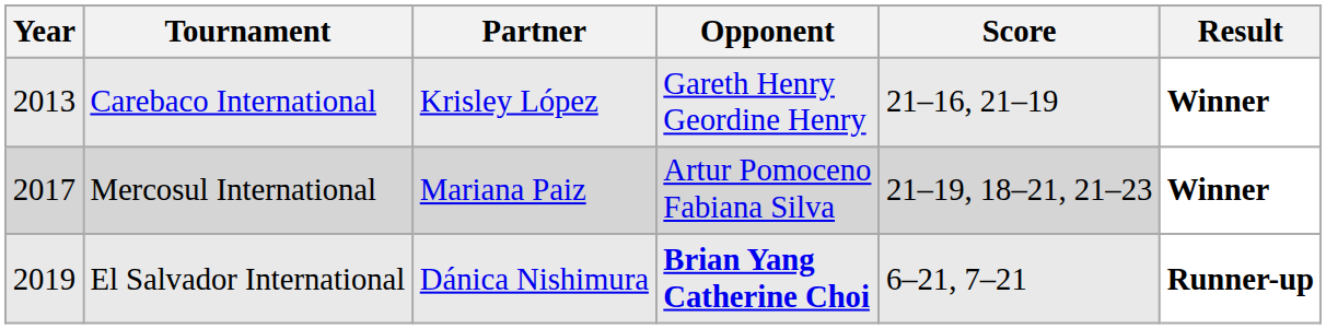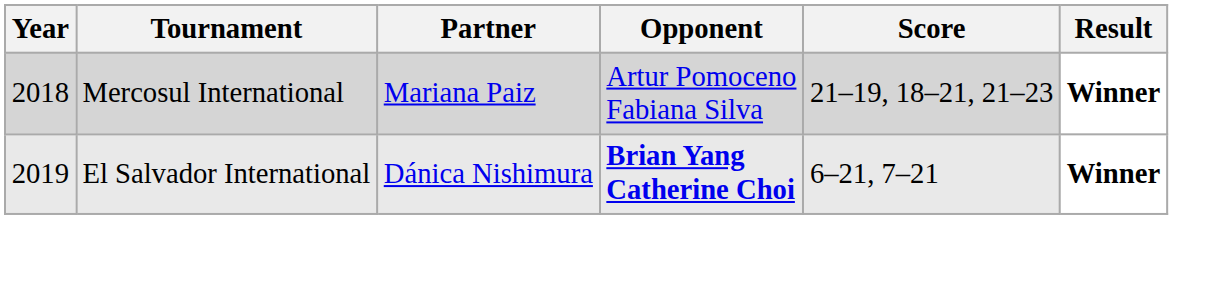- row: 2013 | Carebaco International | Krisley López | Gareth Henry Geordine Henry | 21–16, 21–19 | Winner
Mercosul International | Year: 2017 -> 2018
El Salvador International | Result: Runner-up -> Winner
